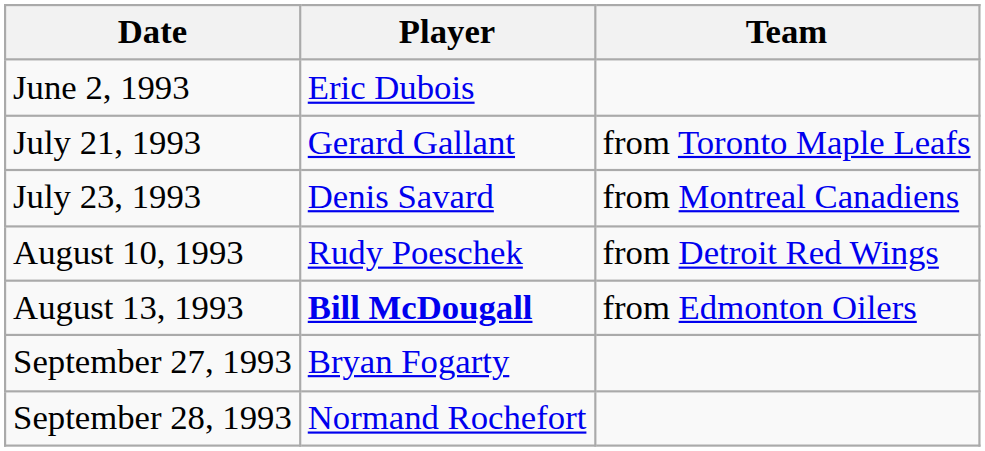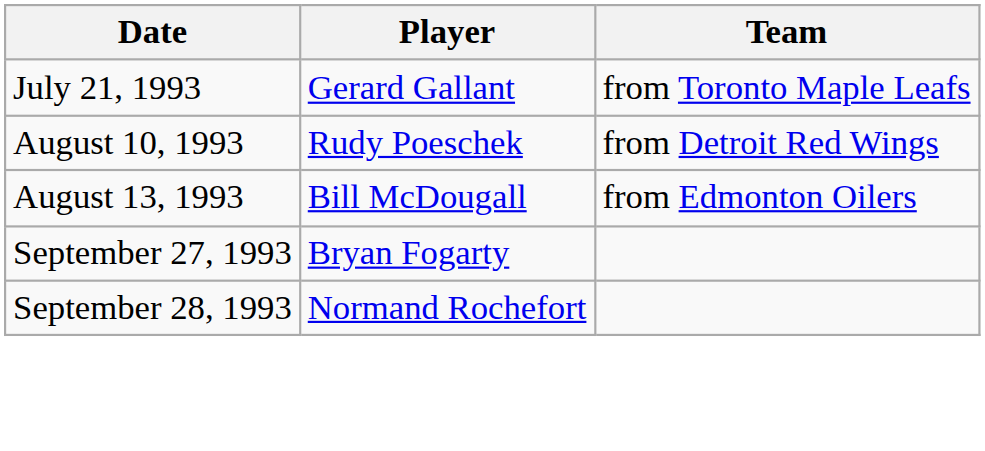- row: June 2, 1993 | Eric Dubois
- row: July 23, 1993 | Denis Savard | from Montreal Canadiens
August 13, 1993 | Player: bold -> normal
